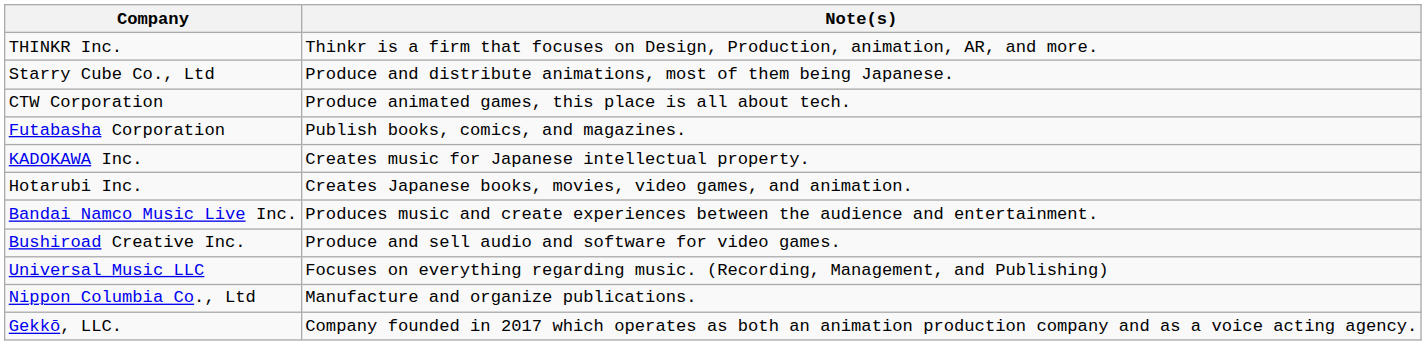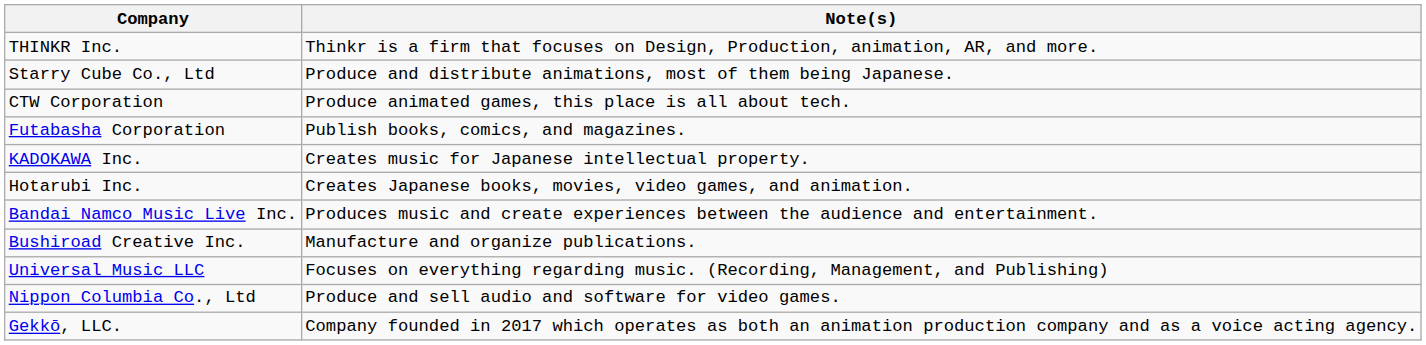Bushiroad Creative Inc. | Note(s): Produce and sell audio and software for video games. -> Manufacture and organize publications.
Nippon Columbia Co., Ltd | Note(s): Manufacture and organize publications. -> Produce and sell audio and software for video games.
